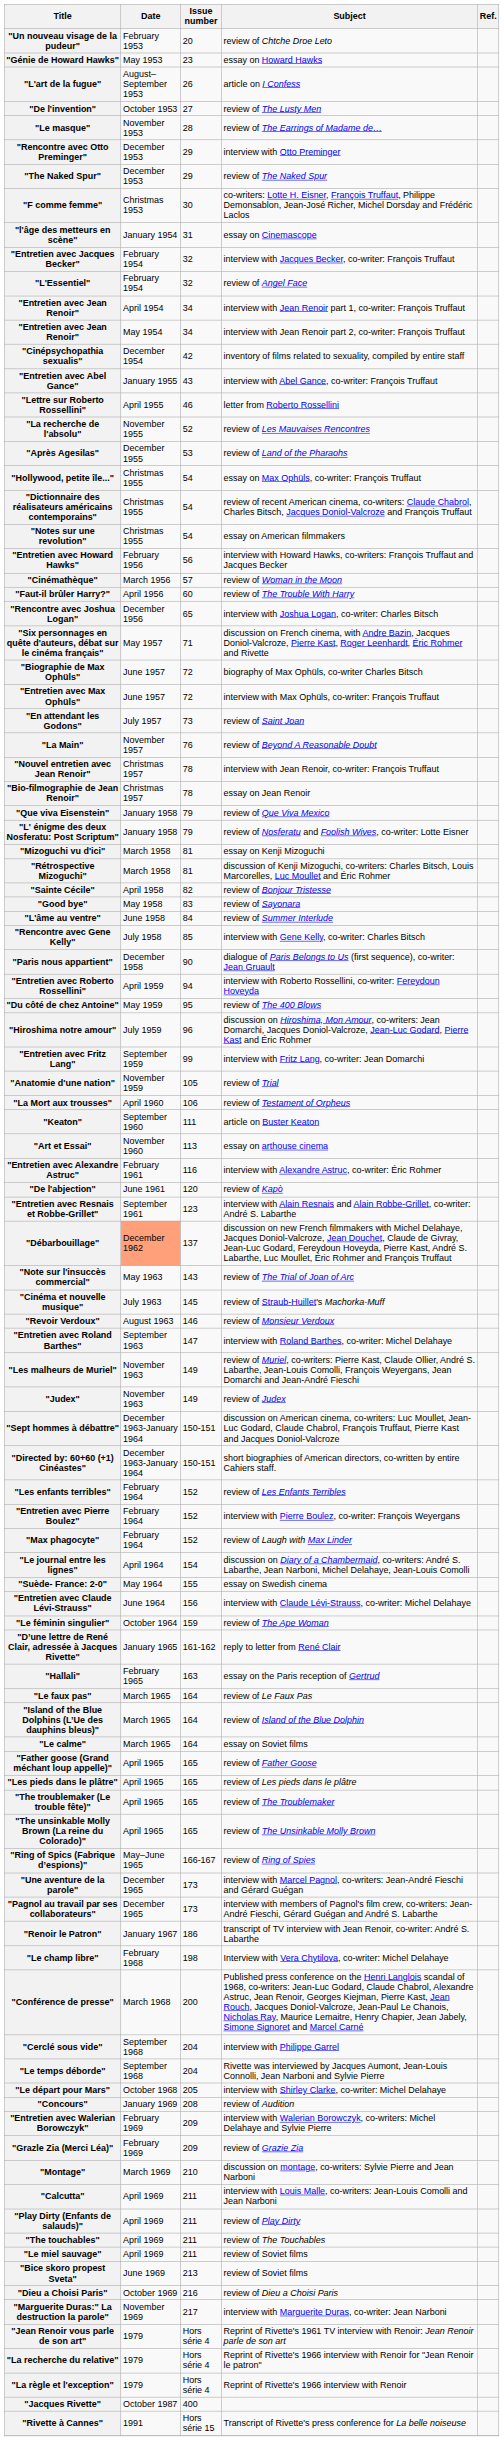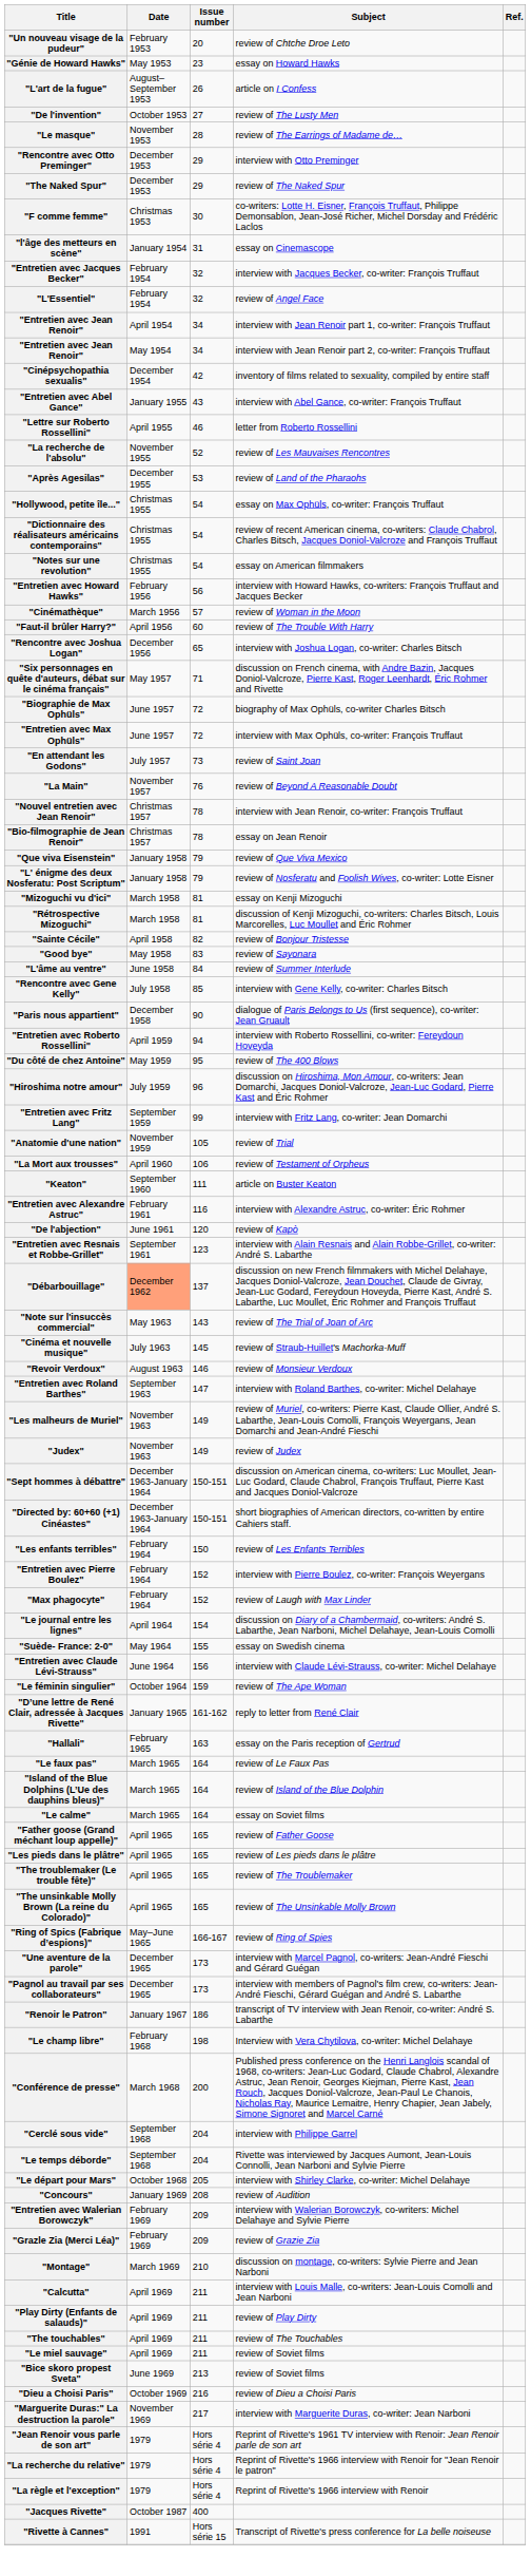- row: "Art et Essai" | November 1960 | 113 | essay on arthouse cinema
"Les enfants terribles" | Issue number: 152 -> 150
